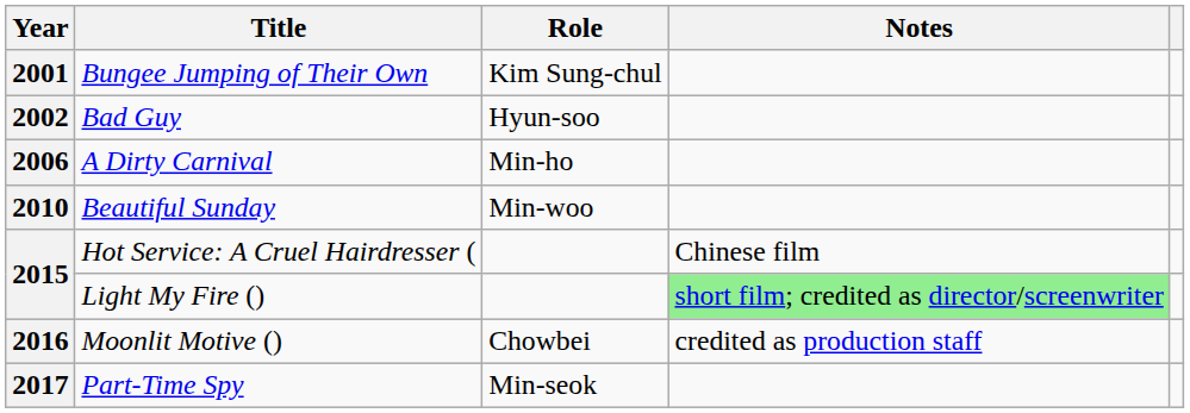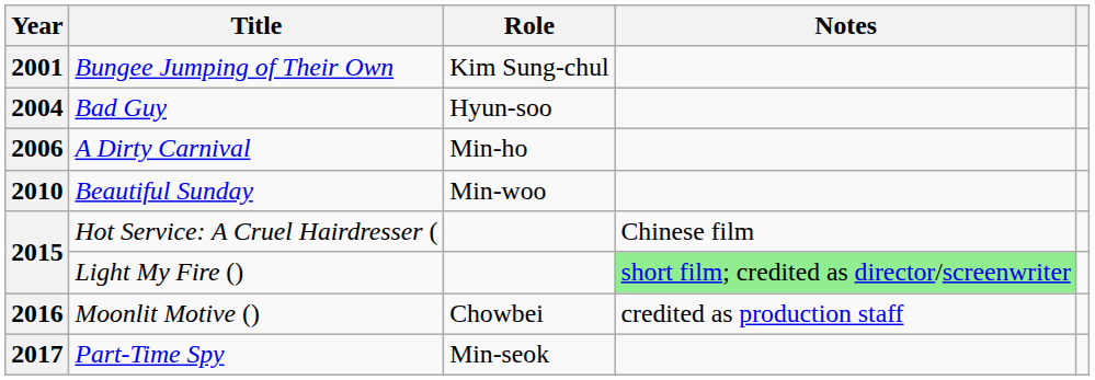Bad Guy | Year: 2002 -> 2004
